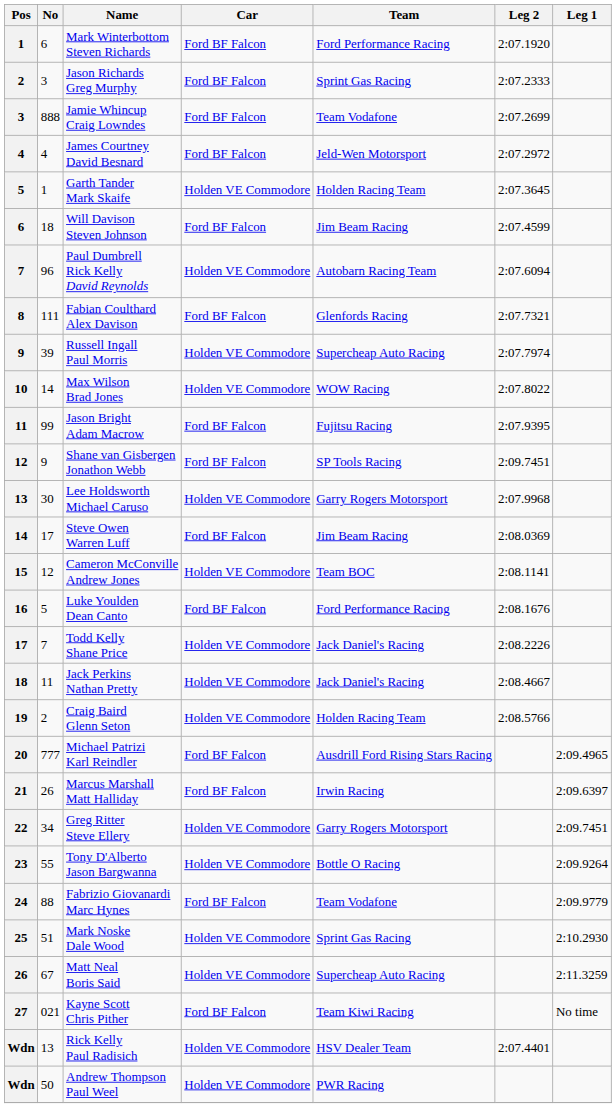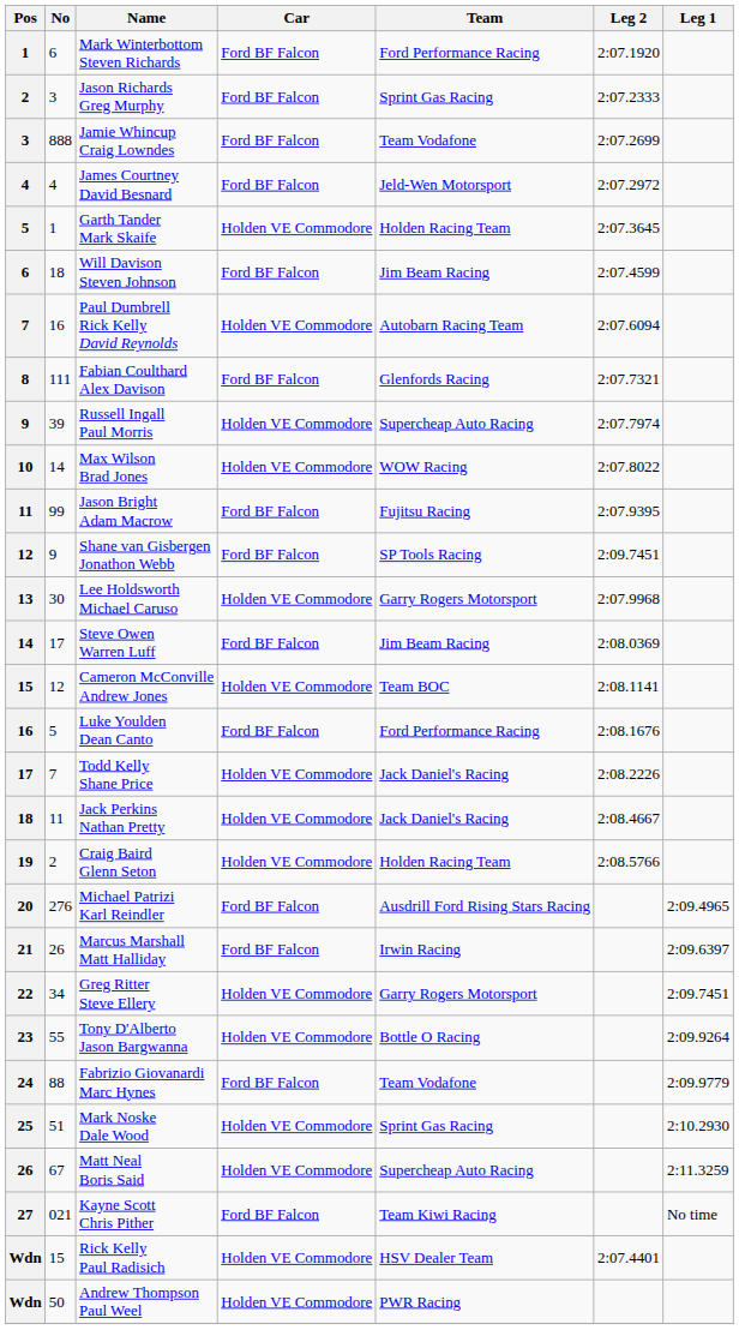Paul Dumbrell Rick Kelly David Reynolds | No: 96 -> 16
Michael Patrizi Karl Reindler | No: 777 -> 276
Rick Kelly Paul Radisich | No: 13 -> 15
